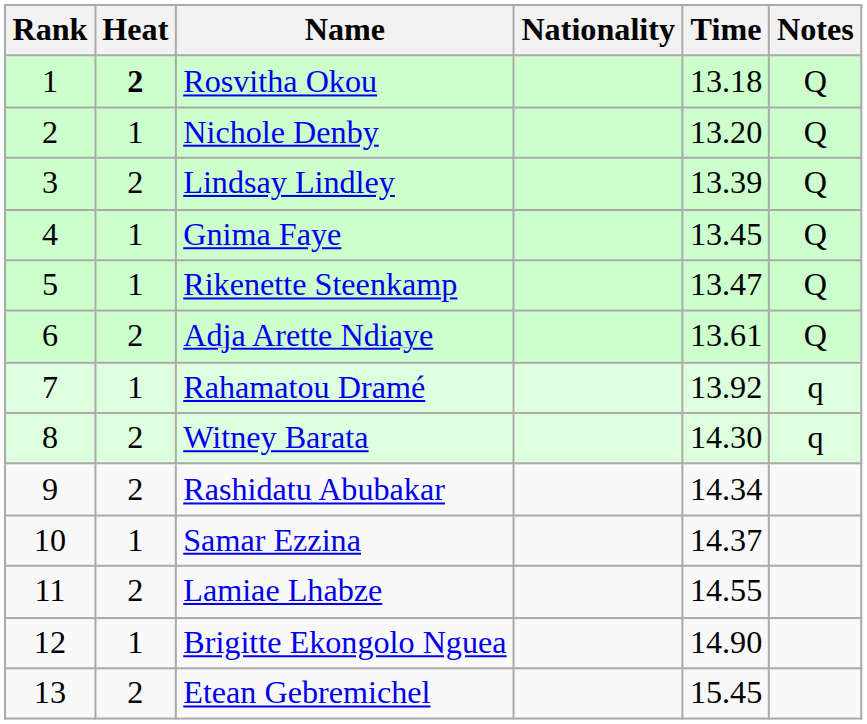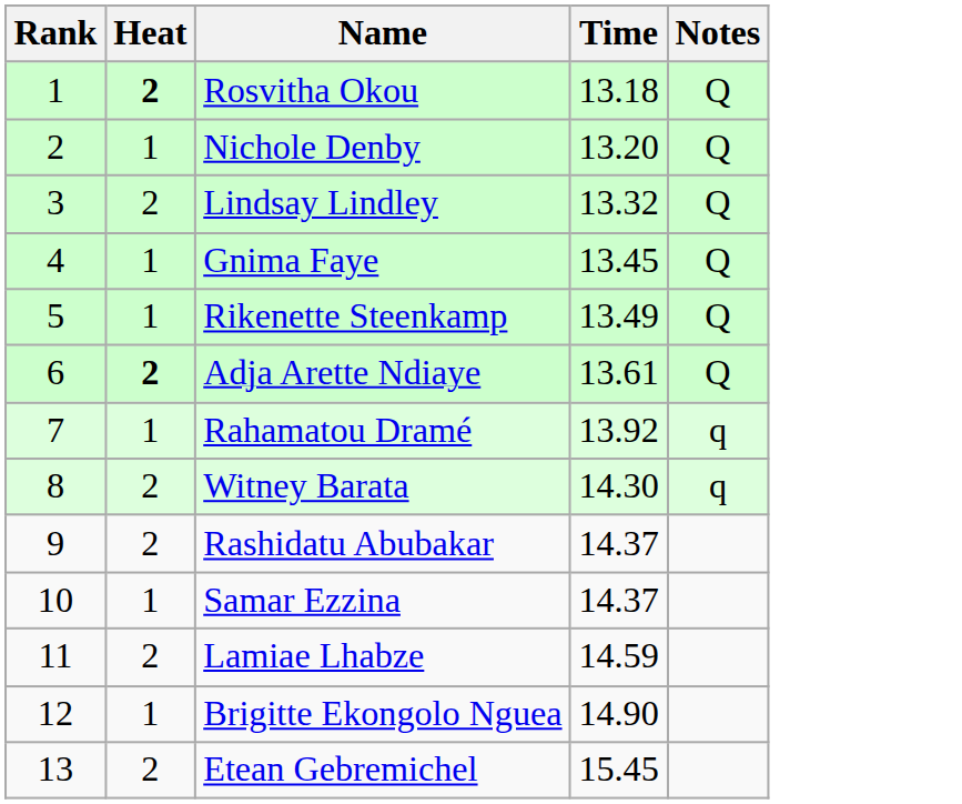- column: Nationality
Lindsay Lindley | Time: 13.39 -> 13.32
Rikenette Steenkamp | Time: 13.47 -> 13.49
Adja Arette Ndiaye | Heat: normal -> bold
Rashidatu Abubakar | Time: 14.34 -> 14.37
Lamiae Lhabze | Time: 14.55 -> 14.59
